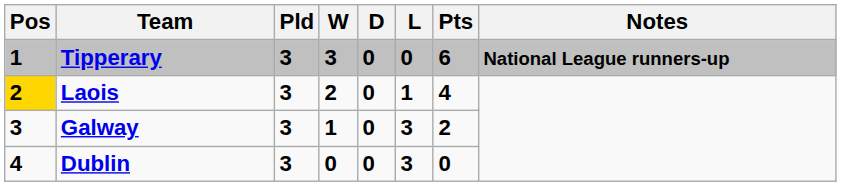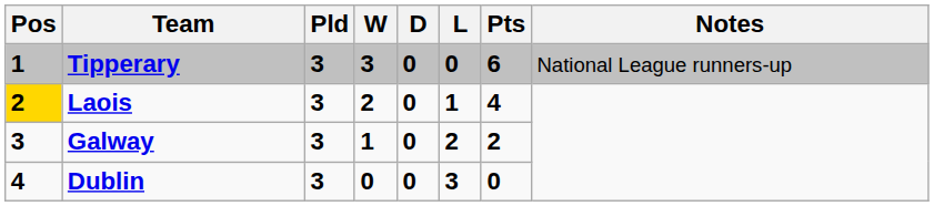Tipperary | Notes: bold -> normal
Galway | L: 3 -> 2
